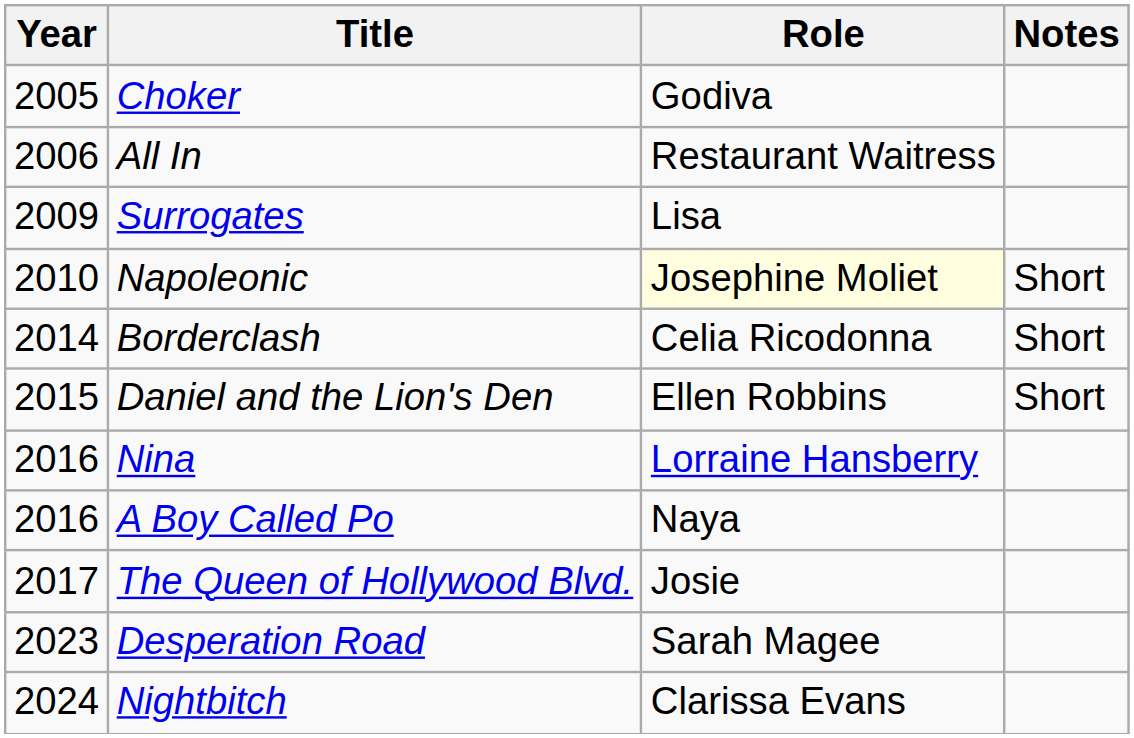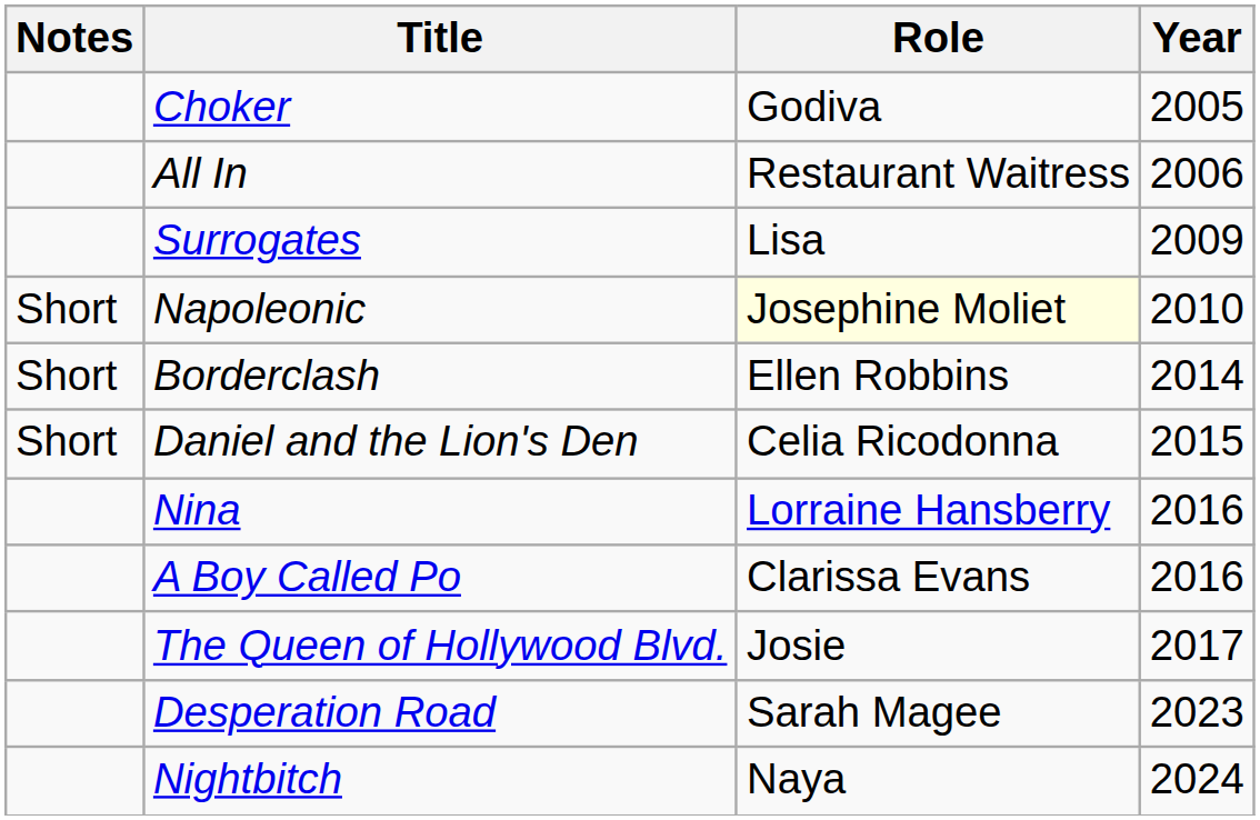columns swapped: Year <-> Notes
Borderclash | Role: Celia Ricodonna -> Ellen Robbins
Daniel and the Lion's Den | Role: Ellen Robbins -> Celia Ricodonna
A Boy Called Po | Role: Naya -> Clarissa Evans
Nightbitch | Role: Clarissa Evans -> Naya
